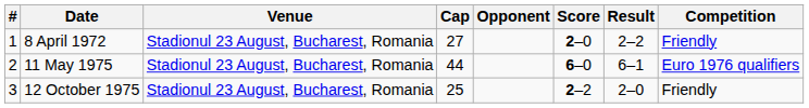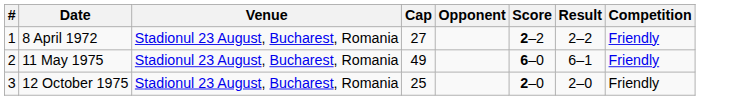8 April 1972 | Score: 2–0 -> 2–2
11 May 1975 | Cap: 44 -> 49
11 May 1975 | Competition: Euro 1976 qualifiers -> Friendly
12 October 1975 | Score: 2–2 -> 2–0
